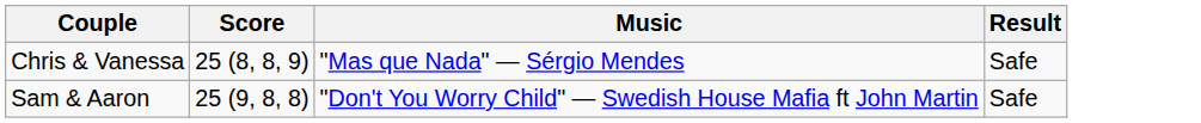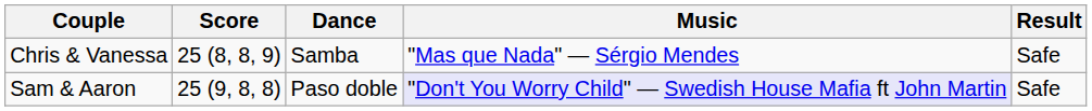+ column: Dance | Samba | Paso doble
Sam & Aaron | Music: no background -> lavender background
